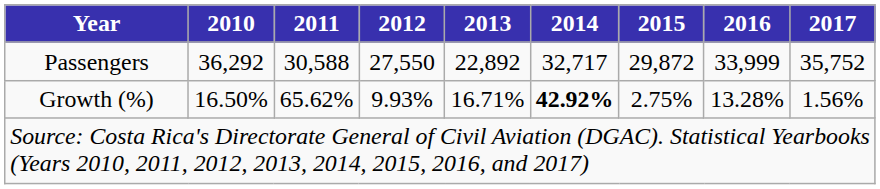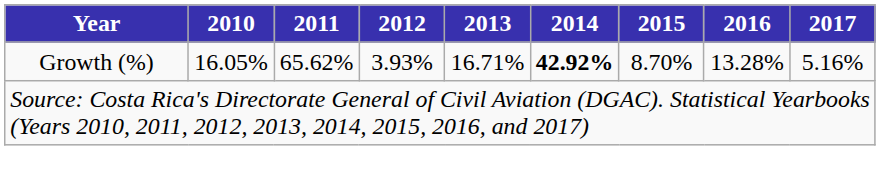- row: Passengers | 36,292 | 30,588 | 27,550 | 22,892 | 32,717 | 29,872 | 33,999 | 35,752
Growth (%) | 2010: 16.50% -> 16.05%
Growth (%) | 2012: 9.93% -> 3.93%
Growth (%) | 2015: 2.75% -> 8.70%
Growth (%) | 2017: 1.56% -> 5.16%
